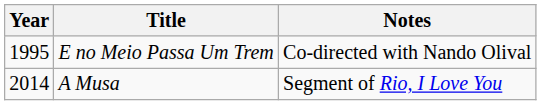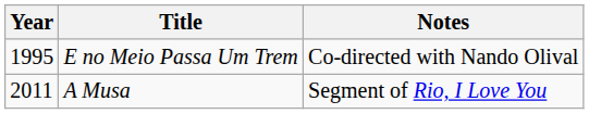A Musa | Year: 2014 -> 2011
